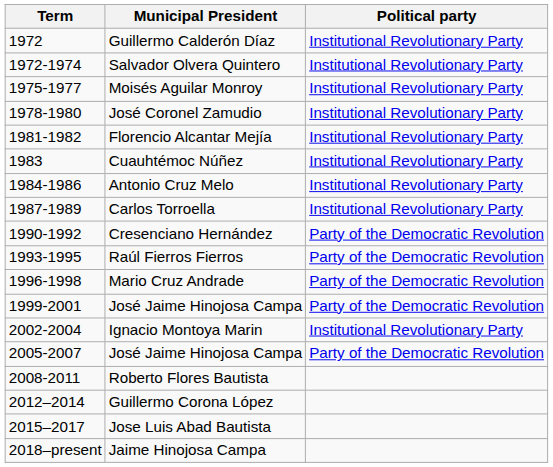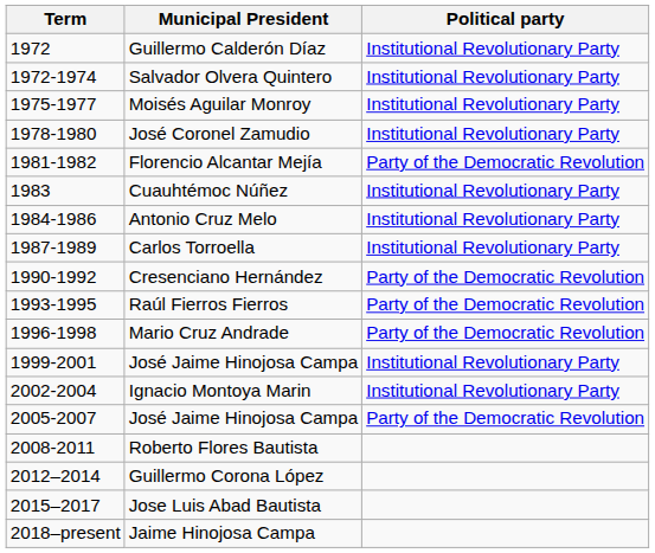Florencio Alcantar Mejía | Political party: Institutional Revolutionary Party -> Party of the Democratic Revolution
1999-2001 / José Jaime Hinojosa Campa | Political party: Party of the Democratic Revolution -> Institutional Revolutionary Party
